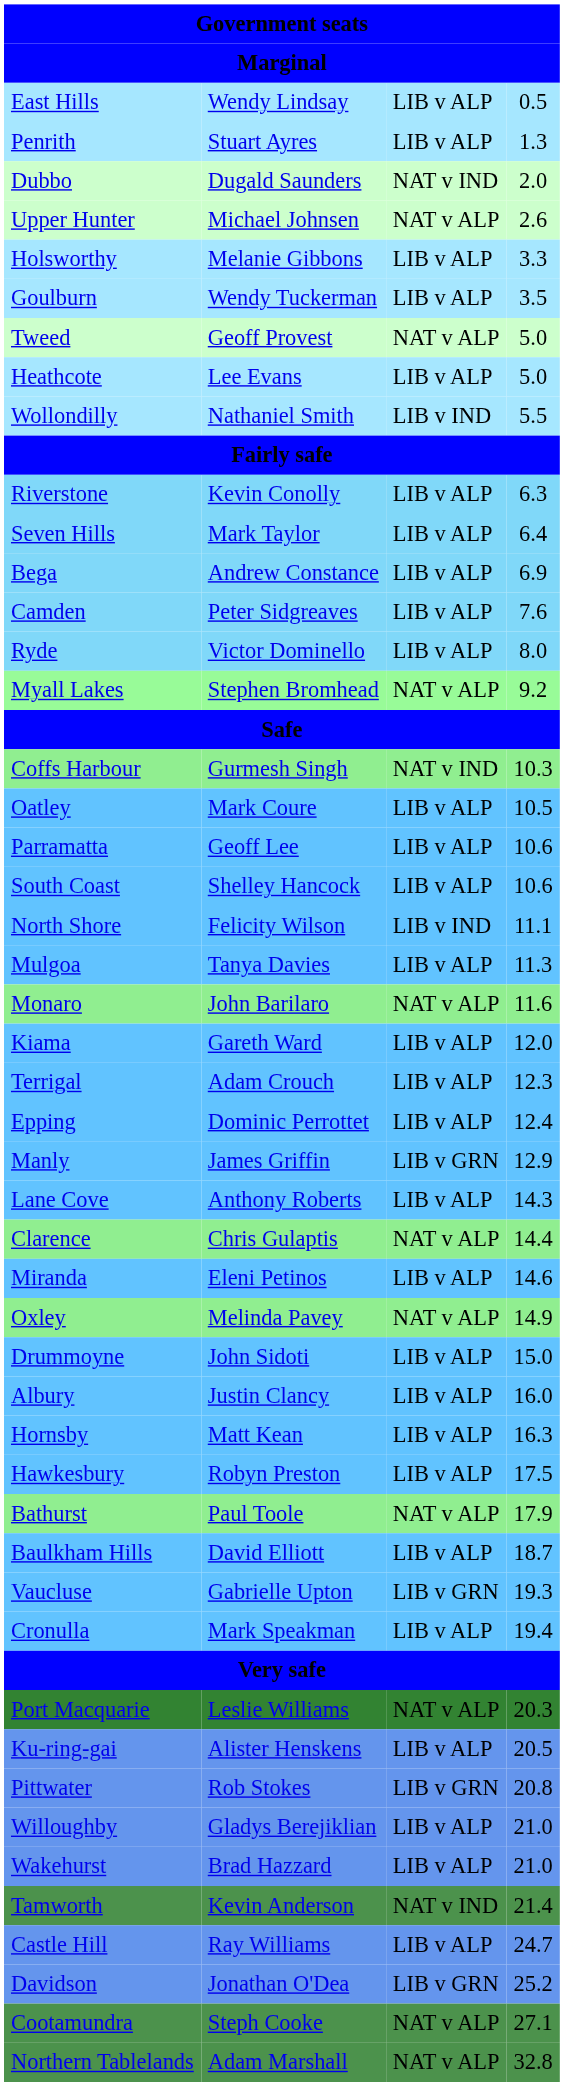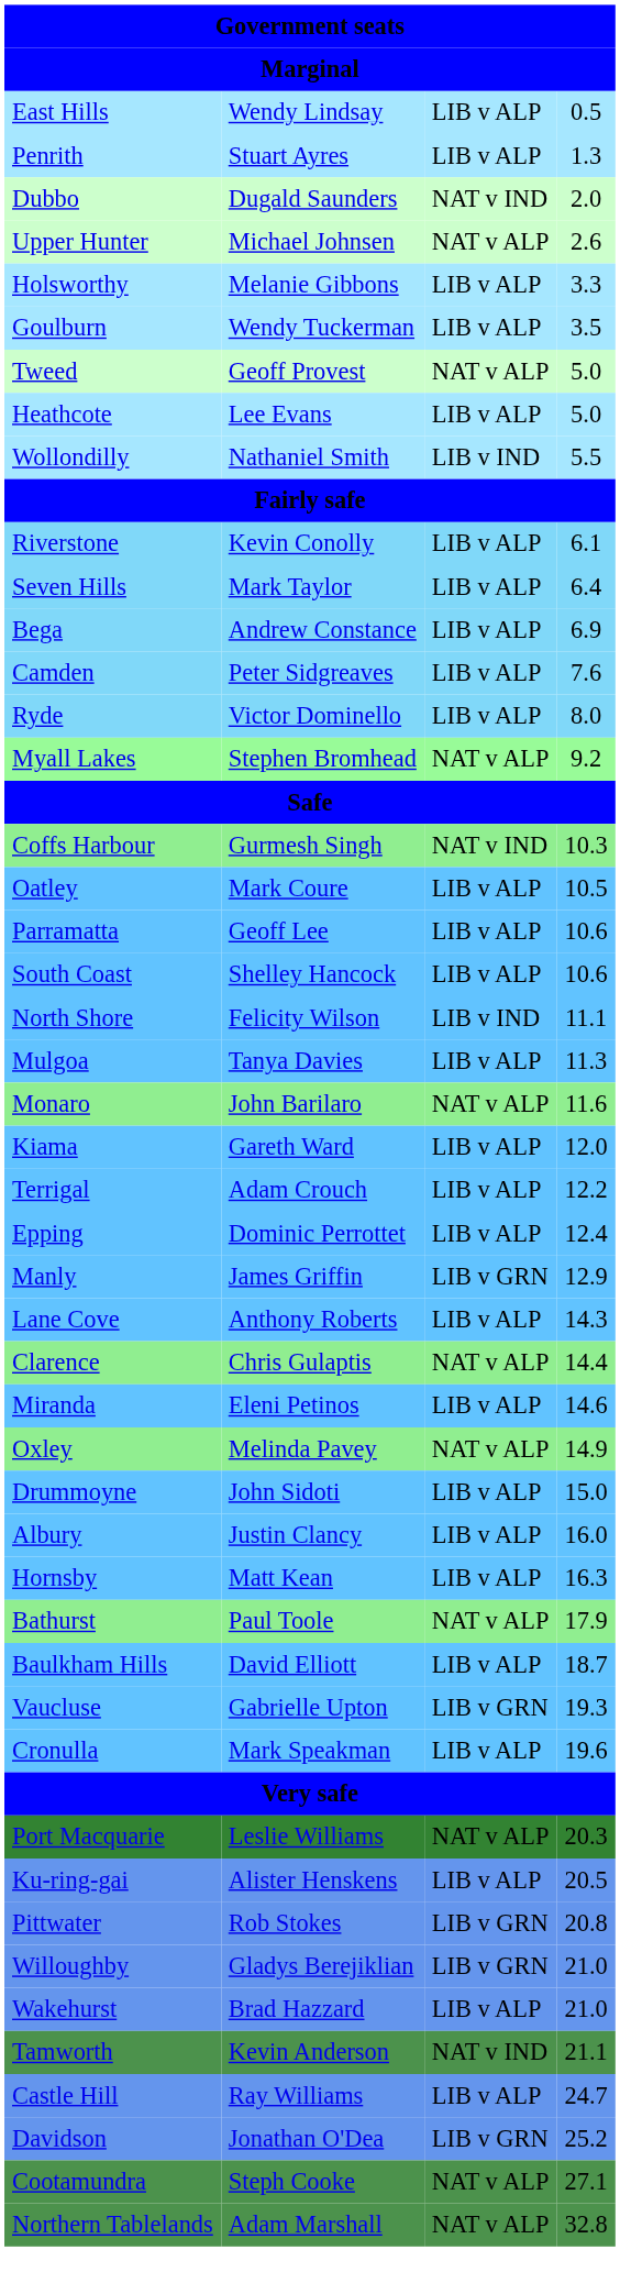Riverstone | column 4: 6.3 -> 6.1
Terrigal | column 4: 12.3 -> 12.2
- row: Hawkesbury | Robyn Preston | LIB v ALP | 17.5
Cronulla | column 4: 19.4 -> 19.6
Willoughby | column 3: LIB v ALP -> LIB v GRN
Tamworth | column 4: 21.4 -> 21.1
